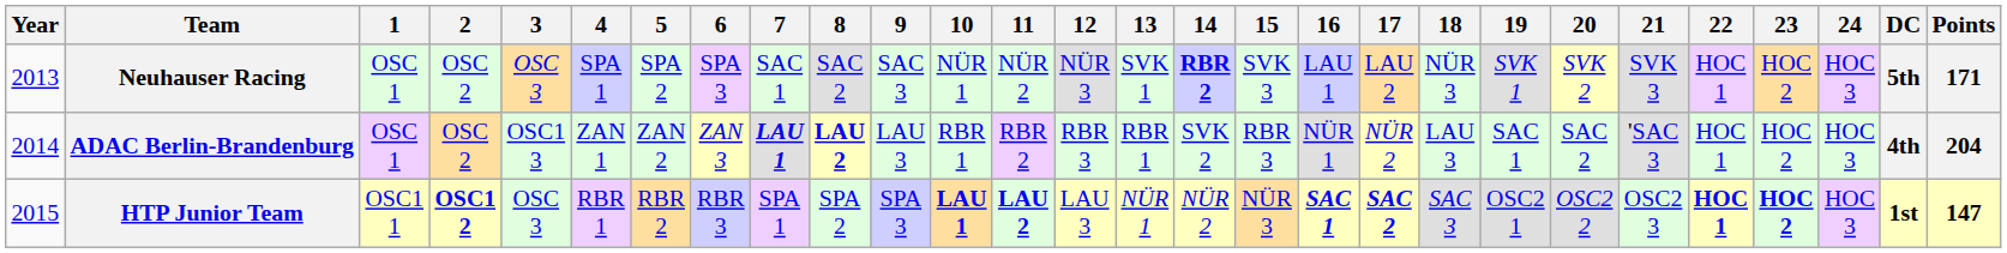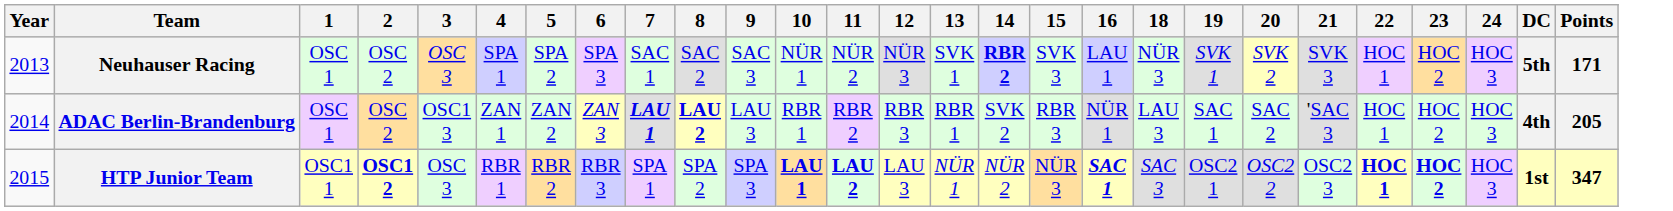- column: 17 | LAU 2 | NÜR 2 | SAC 2
ADAC Berlin-Brandenburg | Points: 204 -> 205
HTP Junior Team | Points: 147 -> 347
